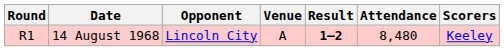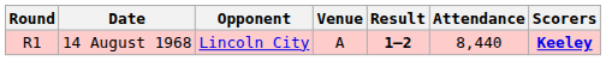14 August 1968 | Attendance: 8,480 -> 8,440
14 August 1968 | Scorers: normal -> bold
